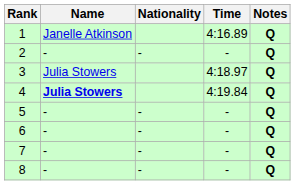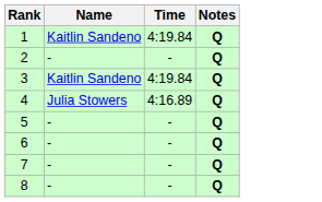- column: Nationality | - | - | - | - | -
1 | Name: Janelle Atkinson -> Kaitlin Sandeno
1 | Time: 4:16.89 -> 4:19.84
3 | Name: Julia Stowers -> Kaitlin Sandeno
3 | Time: 4:18.97 -> 4:19.84
4 | Name: bold -> normal
4 | Time: 4:19.84 -> 4:16.89
